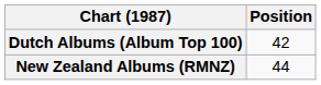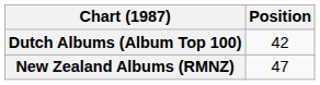New Zealand Albums (RMNZ) | Position: 44 -> 47
